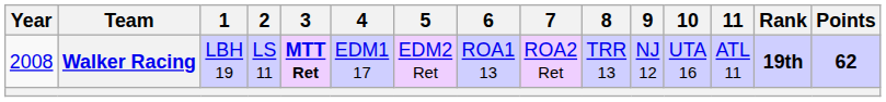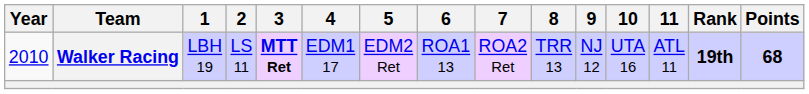Walker Racing | Year: 2008 -> 2010
Walker Racing | Points: 62 -> 68
